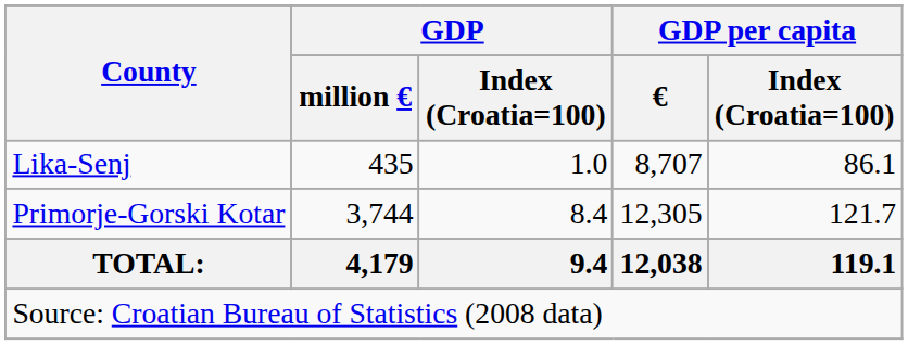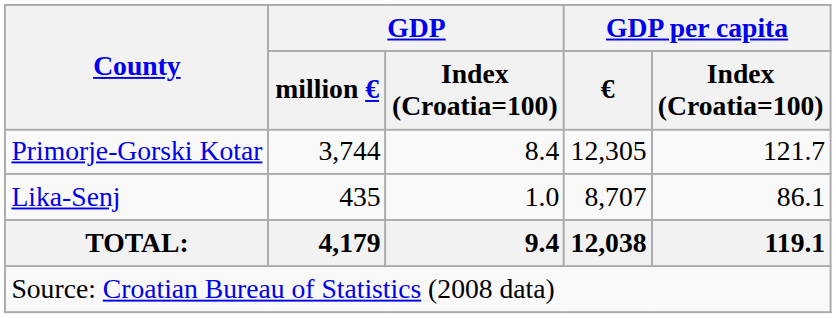rows swapped: Lika-Senj <-> Primorje-Gorski Kotar
